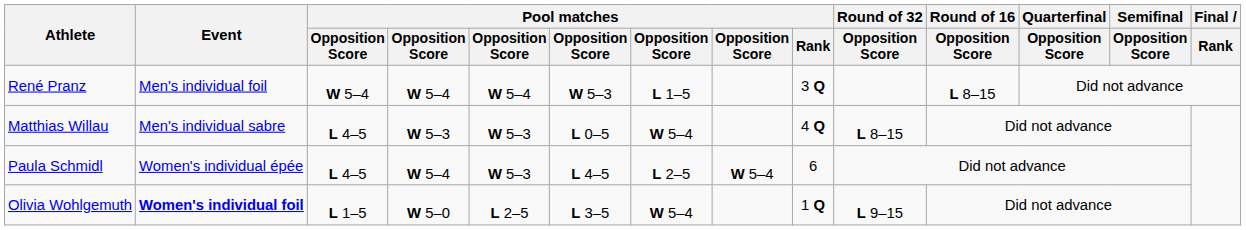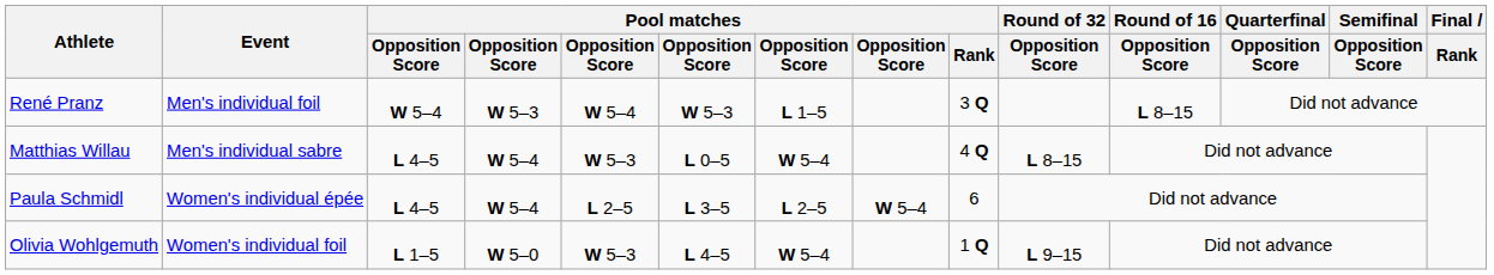René Pranz | column 4: W 5–4 -> W 5–3
Matthias Willau | column 4: W 5–3 -> W 5–4
Paula Schmidl | column 5: W 5–3 -> L 2–5
Paula Schmidl | column 6: L 4–5 -> L 3–5
Olivia Wohlgemuth | Event: bold -> normal
Olivia Wohlgemuth | column 5: L 2–5 -> W 5–3
Olivia Wohlgemuth | column 6: L 3–5 -> L 4–5
